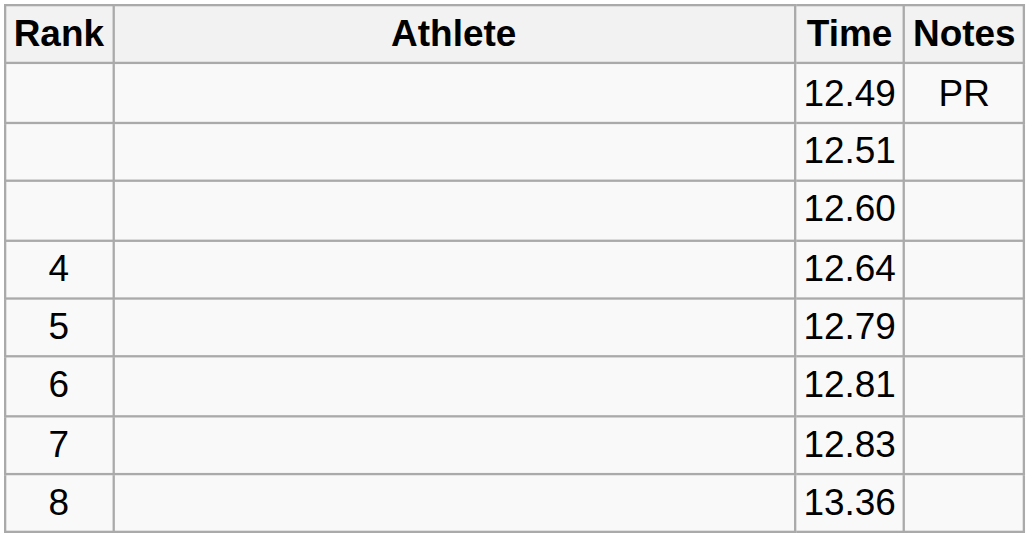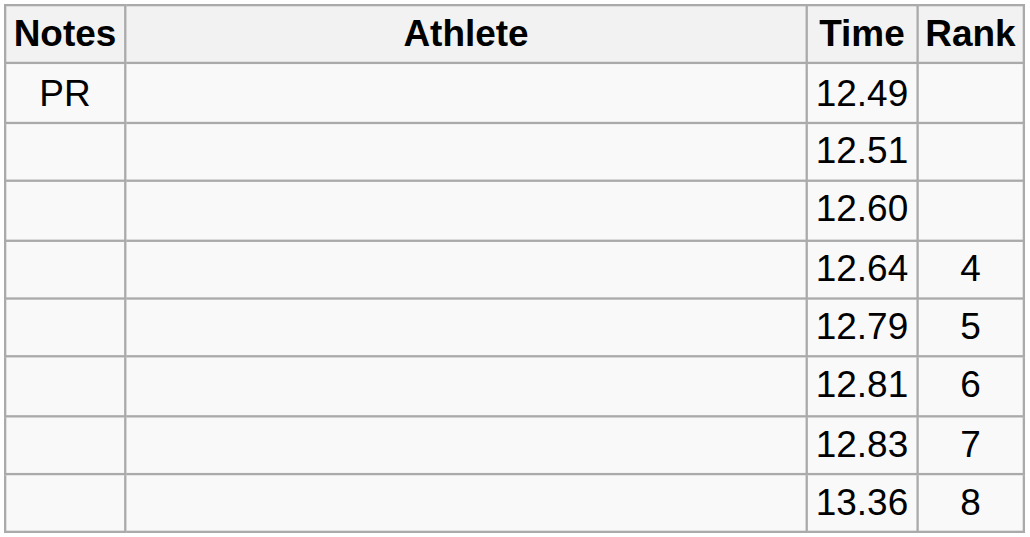columns swapped: Rank <-> Notes
